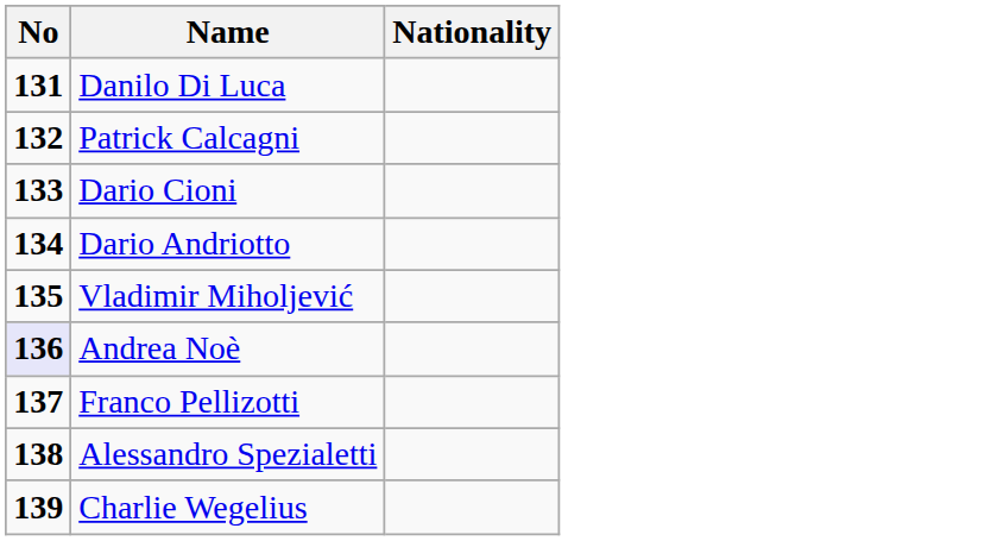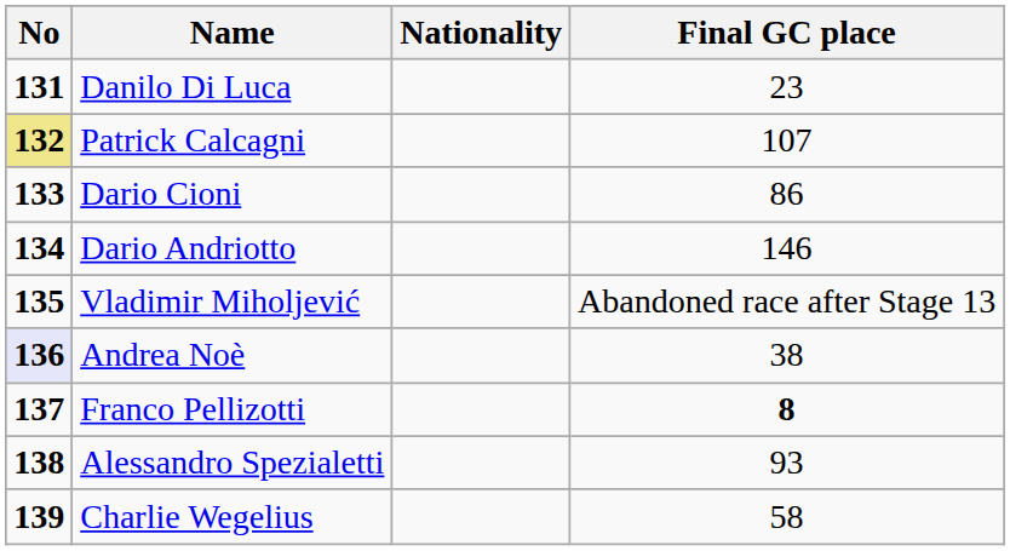+ column: Final GC place | 23 | 107 | 86 | 146 | Abandoned race after Stage 13 | 38 | 8 | 93 | 58
Patrick Calcagni | No: no background -> khaki background
